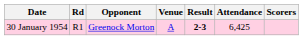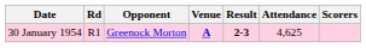30 January 1954 | Venue: normal -> bold
30 January 1954 | Attendance: 6,425 -> 4,625
